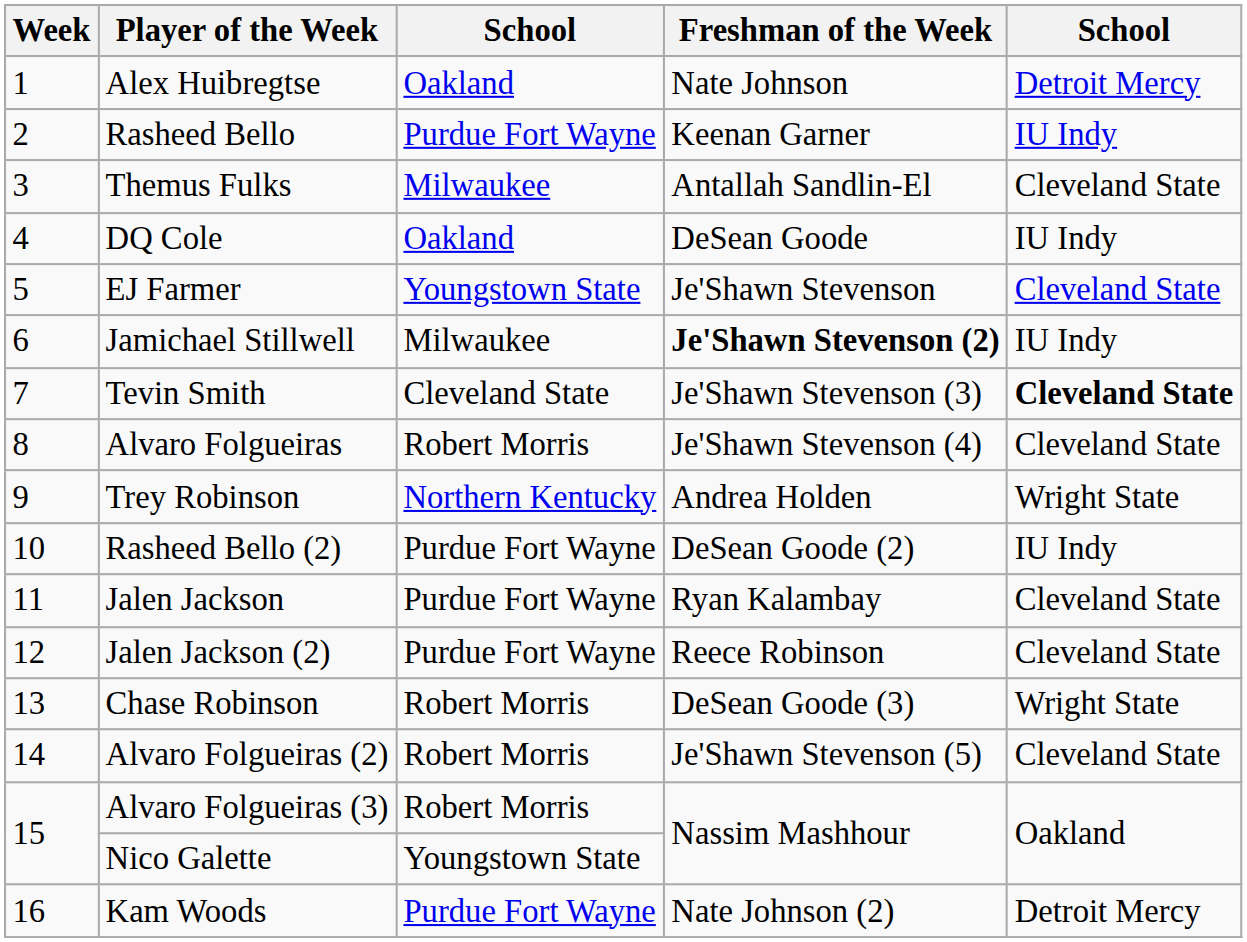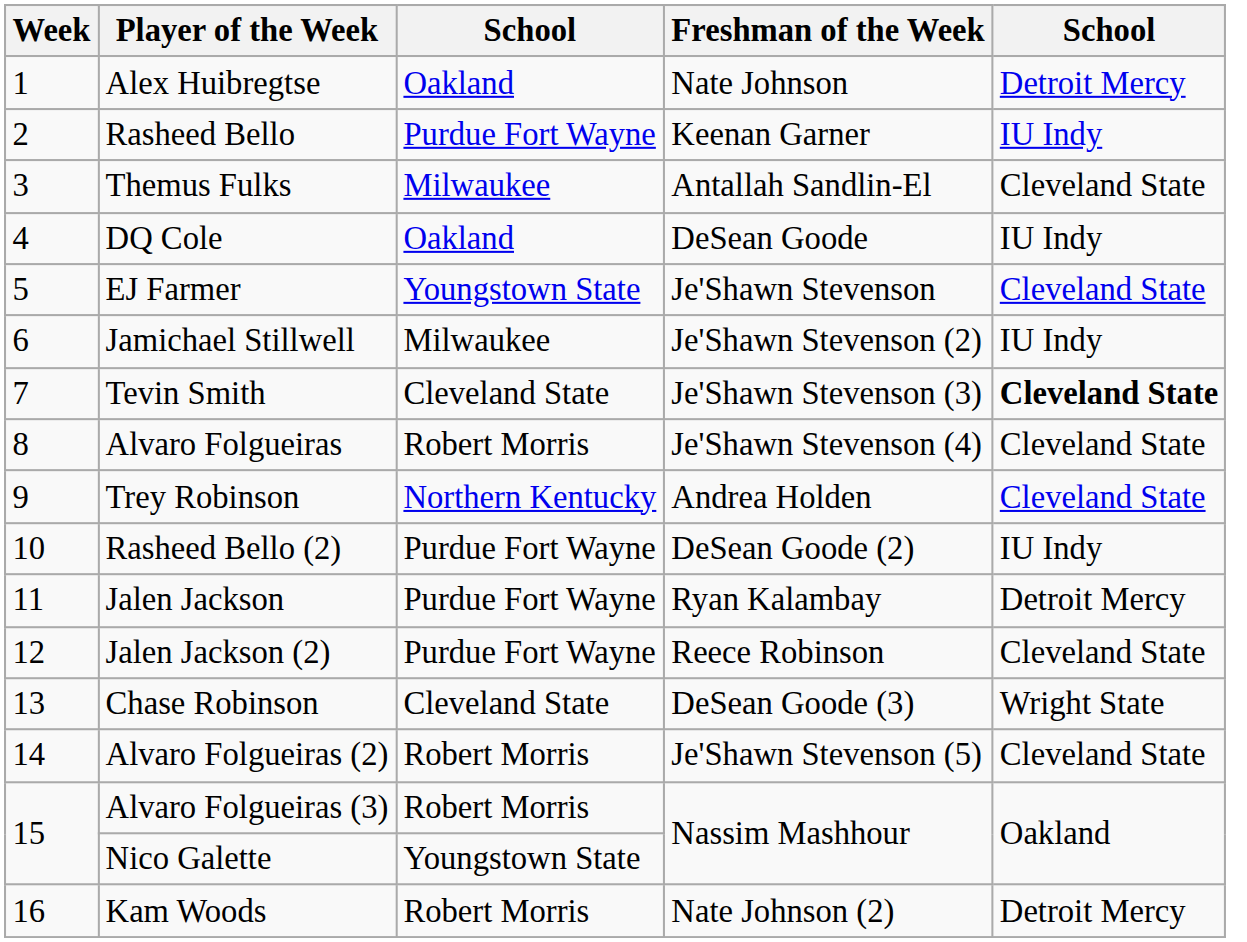Jamichael Stillwell | Freshman of the Week: bold -> normal
Trey Robinson | column 5: Wright State -> Cleveland State
Jalen Jackson | column 5: Cleveland State -> Detroit Mercy
Chase Robinson | column 3: Robert Morris -> Cleveland State
Kam Woods | column 3: Purdue Fort Wayne -> Robert Morris
